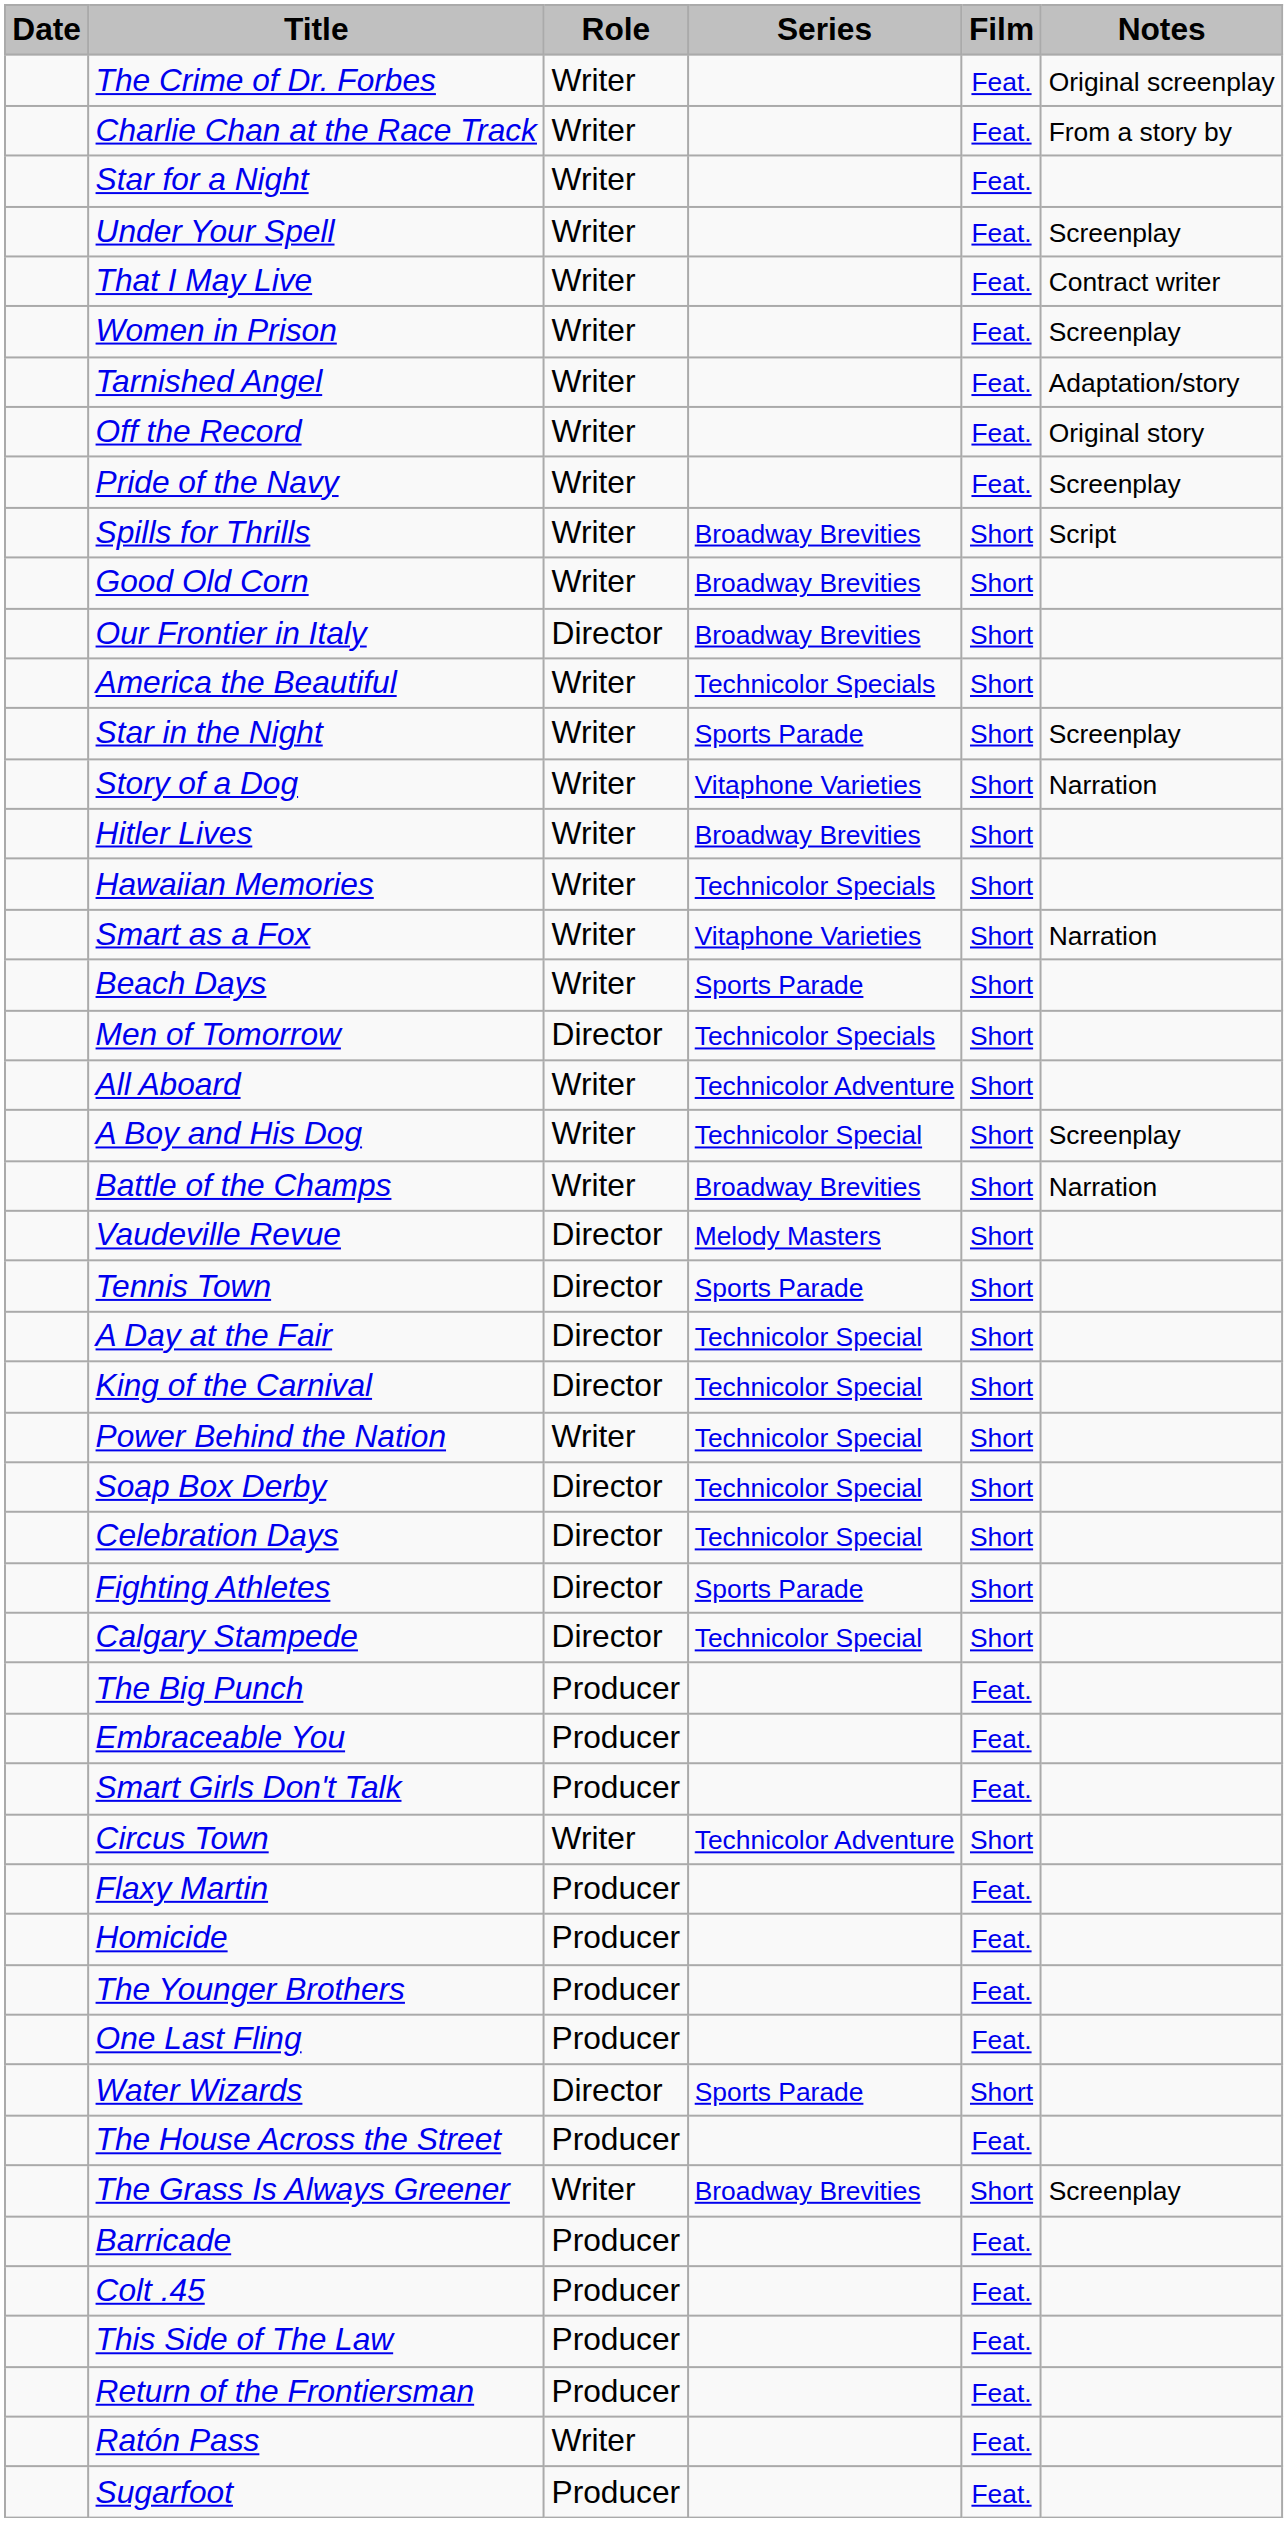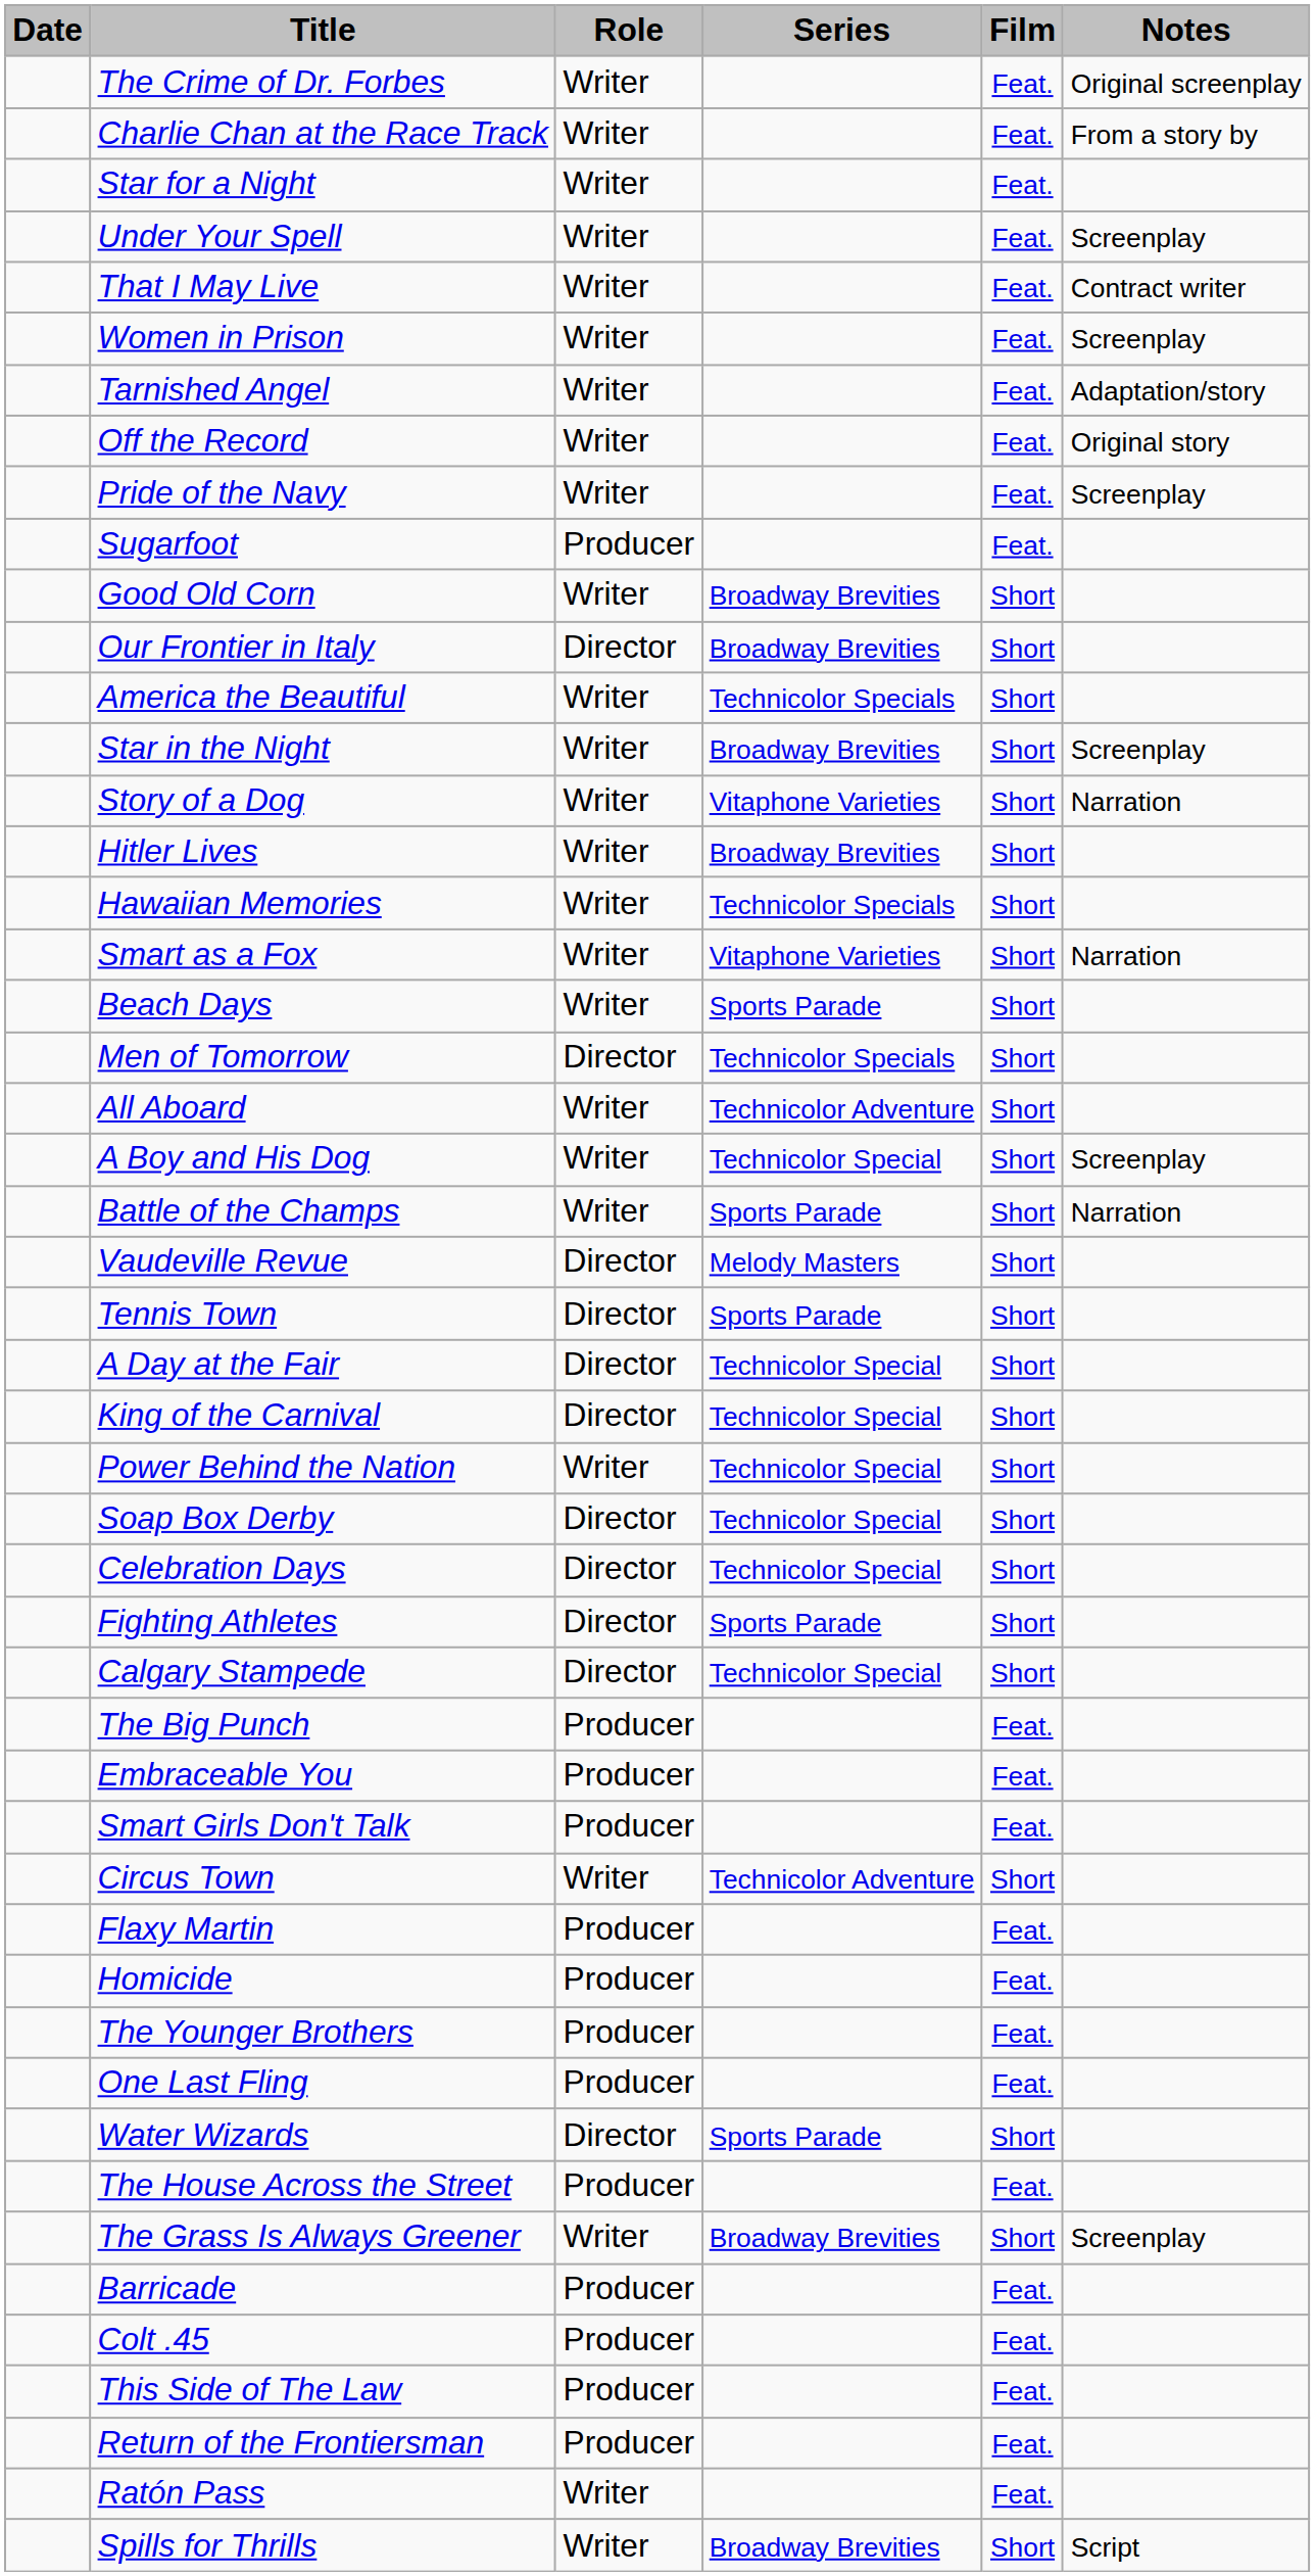rows swapped: Spills for Thrills <-> Sugarfoot
Star in the Night | Series: Sports Parade -> Broadway Brevities
Battle of the Champs | Series: Broadway Brevities -> Sports Parade
